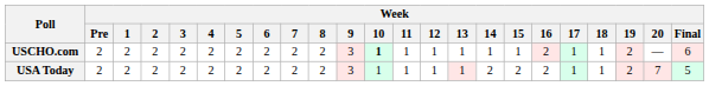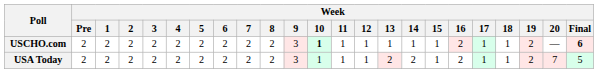USCHO.com | Week / Final: normal -> bold
USA Today | Week / 13: 1 -> 2
USA Today | Week / 15: 2 -> 1
